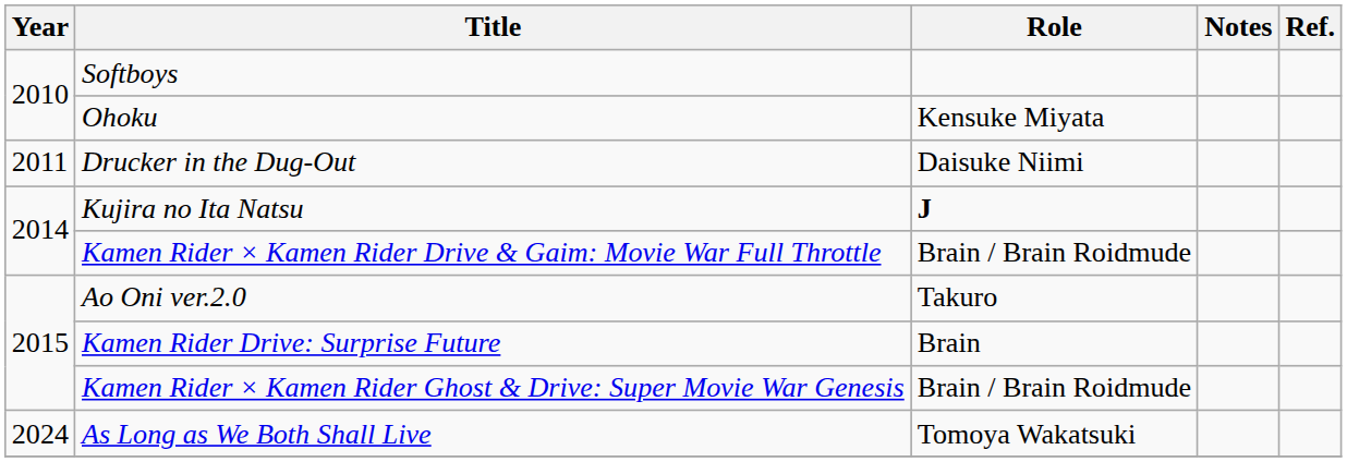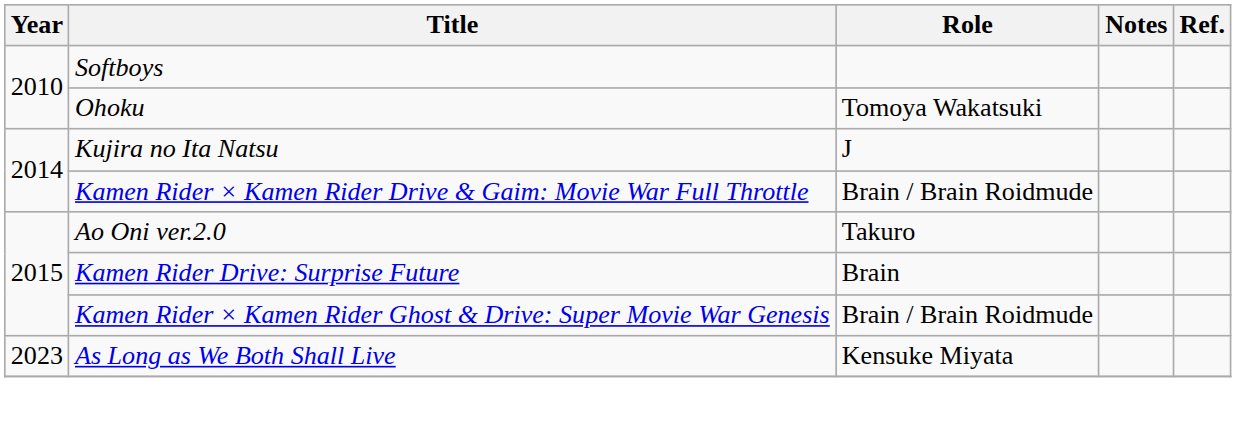Ohoku | Role: Kensuke Miyata -> Tomoya Wakatsuki
- row: 2011 | Drucker in the Dug-Out | Daisuke Niimi
Kujira no Ita Natsu | Role: bold -> normal
As Long as We Both Shall Live | Year: 2024 -> 2023
As Long as We Both Shall Live | Role: Tomoya Wakatsuki -> Kensuke Miyata
